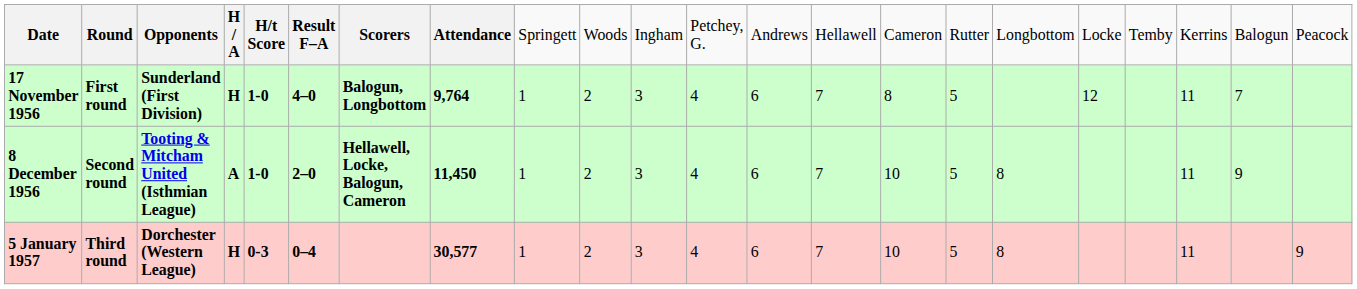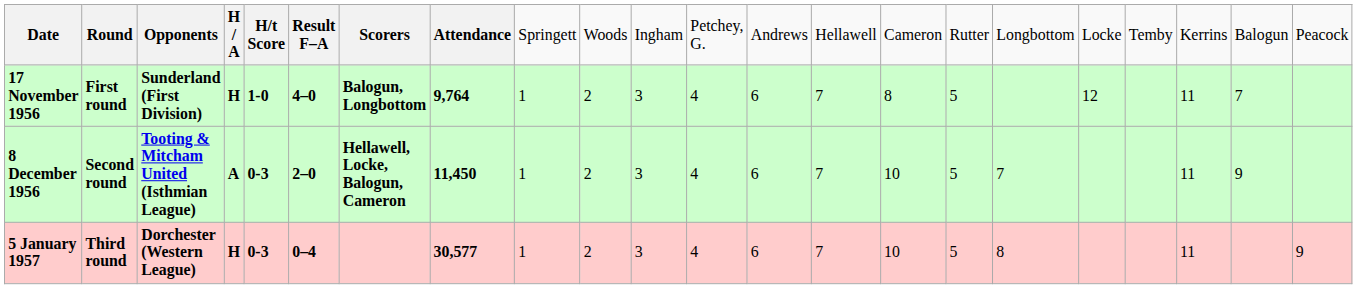8 December 1956 | column 5: 1-0 -> 0-3
8 December 1956 | column 17: 8 -> 7
